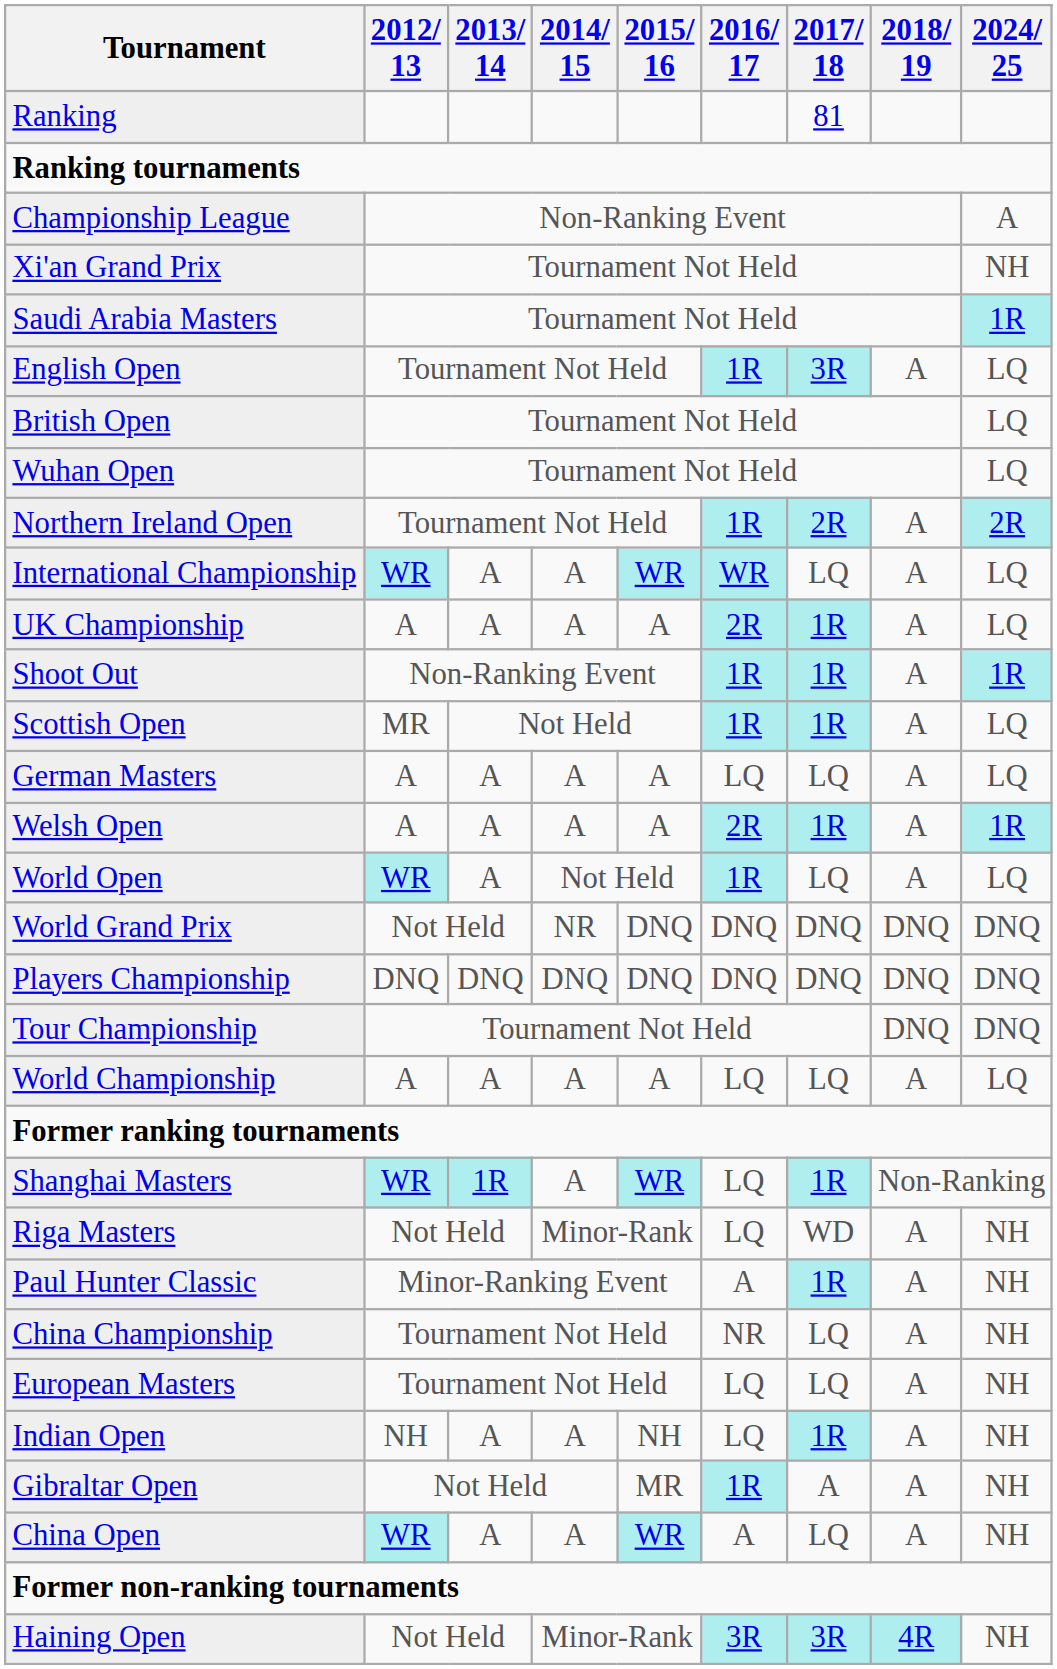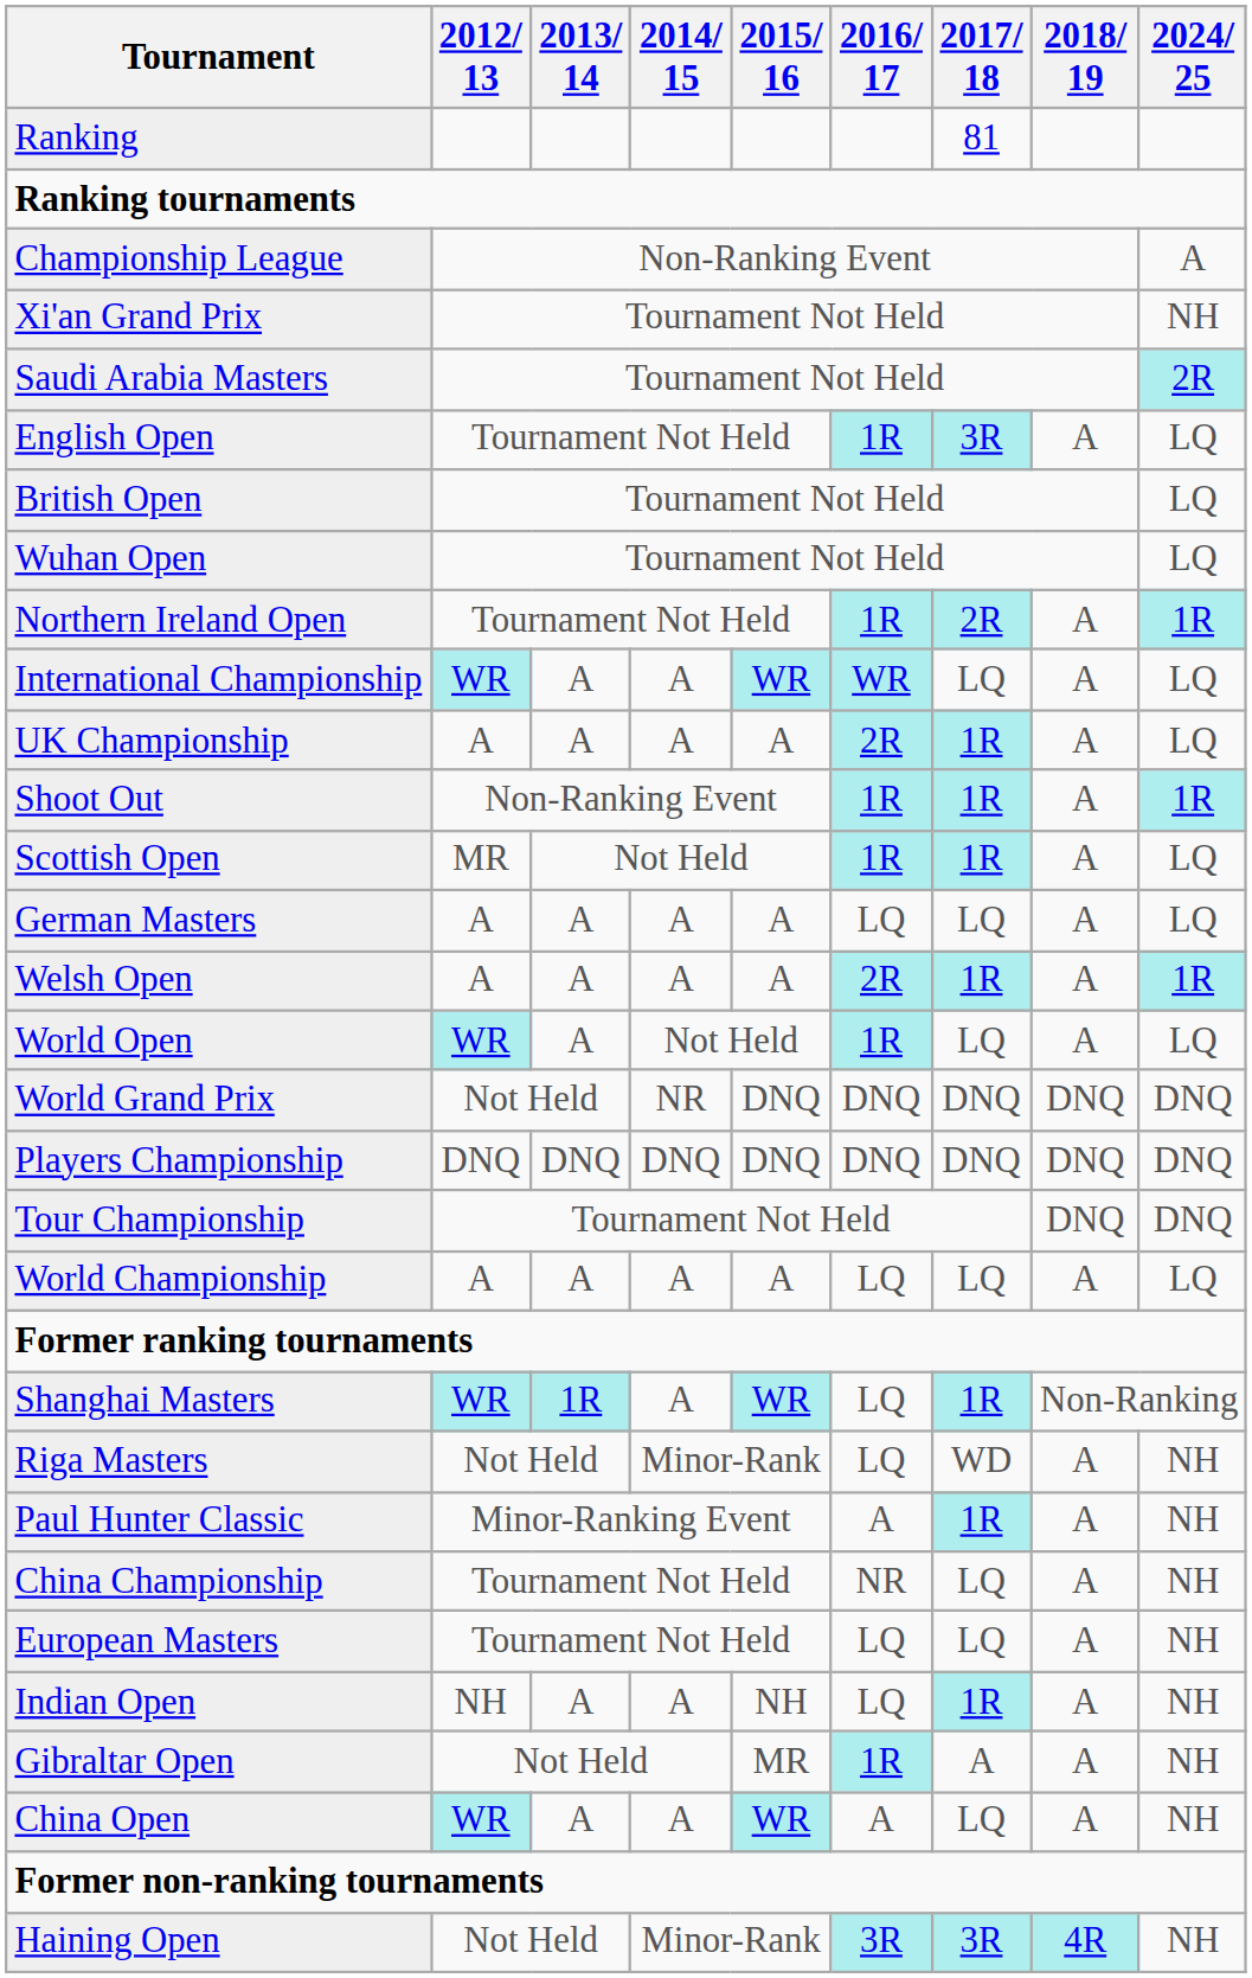Saudi Arabia Masters | 2024/ 25: 1R -> 2R
Northern Ireland Open | 2024/ 25: 2R -> 1R
